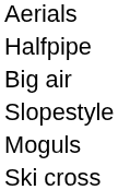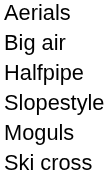rows swapped: Big air <-> Halfpipe
